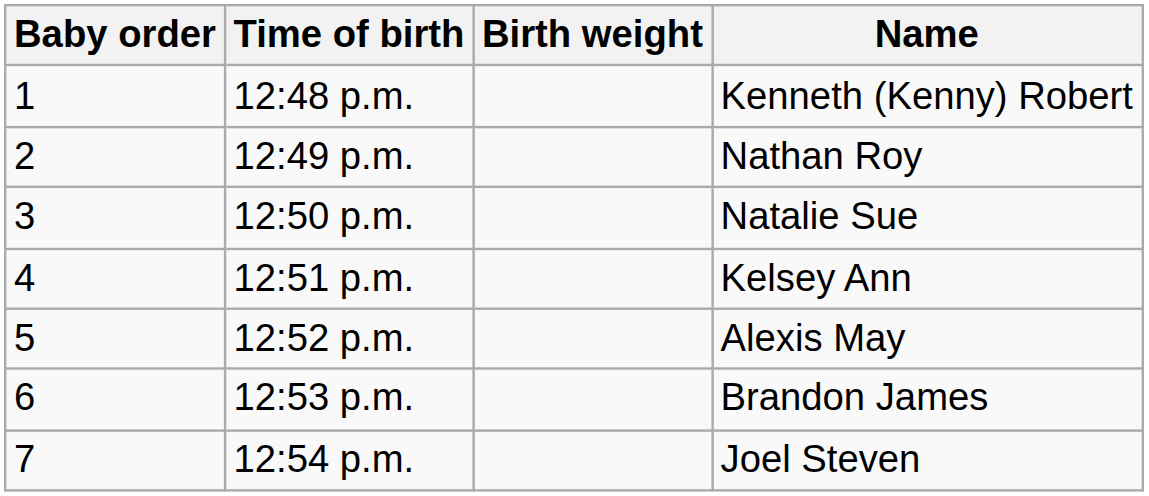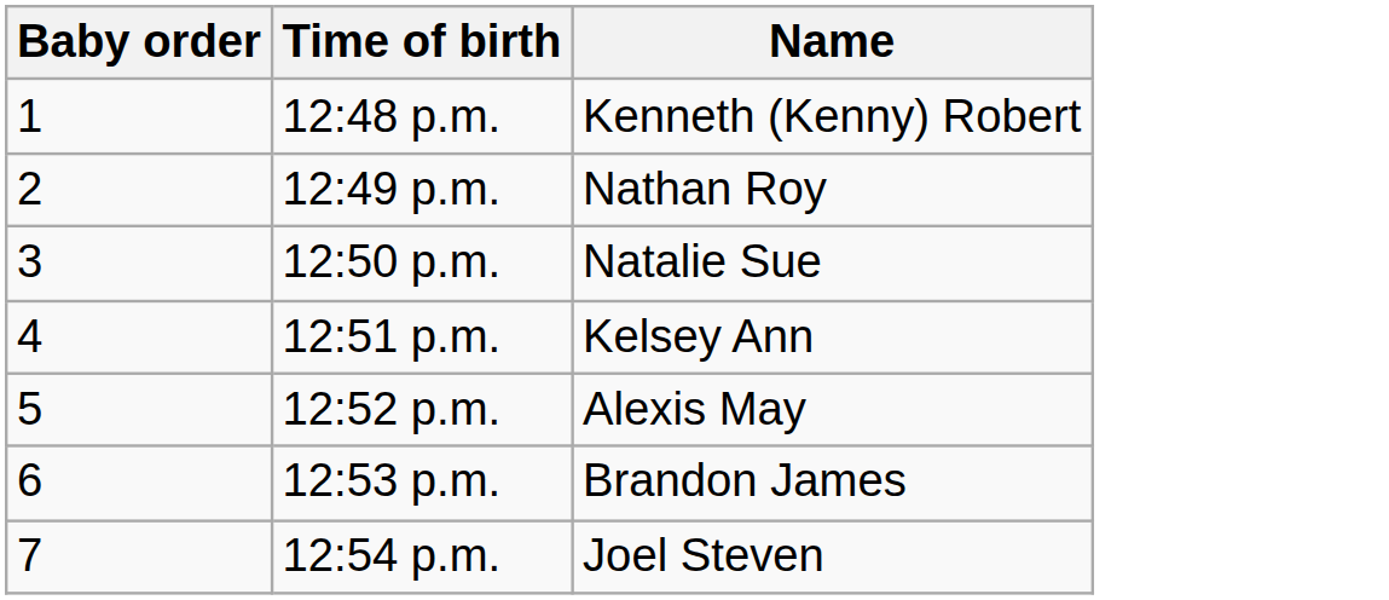- column: Birth weight
